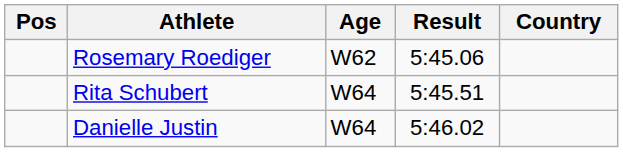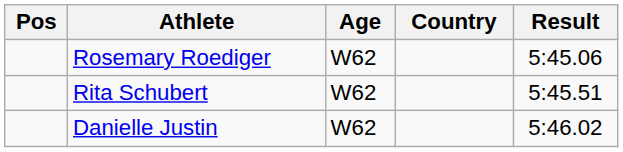columns swapped: Country <-> Result
Rita Schubert | Age: W64 -> W62
Danielle Justin | Age: W64 -> W62
